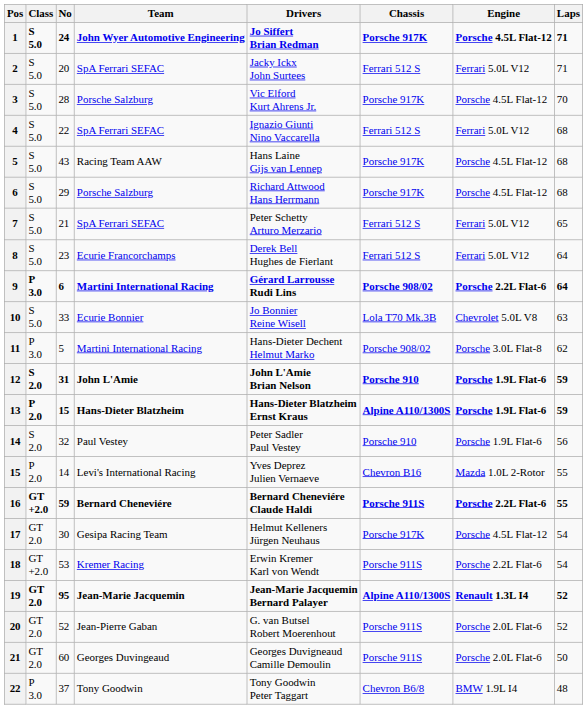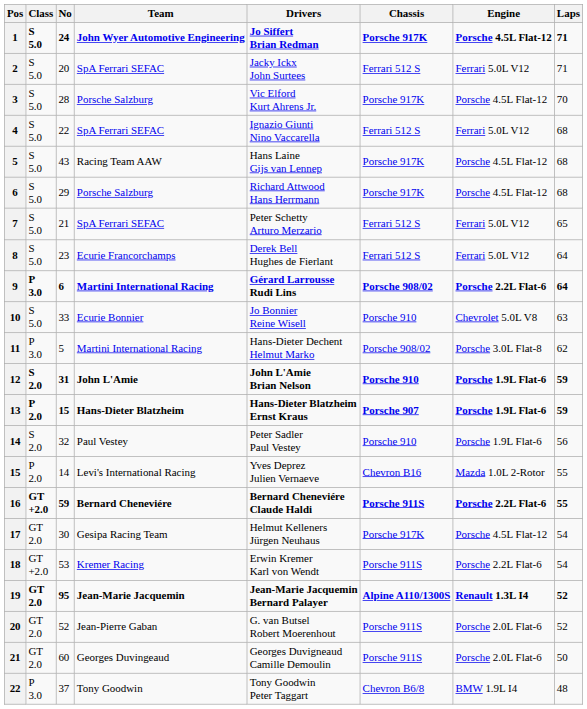10 | Chassis: Lola T70 Mk.3B -> Porsche 910
13 | Chassis: Alpine A110/1300S -> Porsche 907
